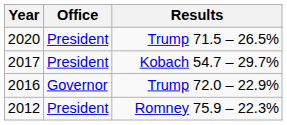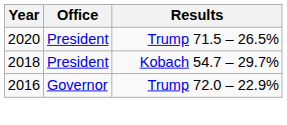Kobach 54.7 – 29.7% | Year: 2017 -> 2018
- row: 2012 | President | Romney 75.9 – 22.3%
